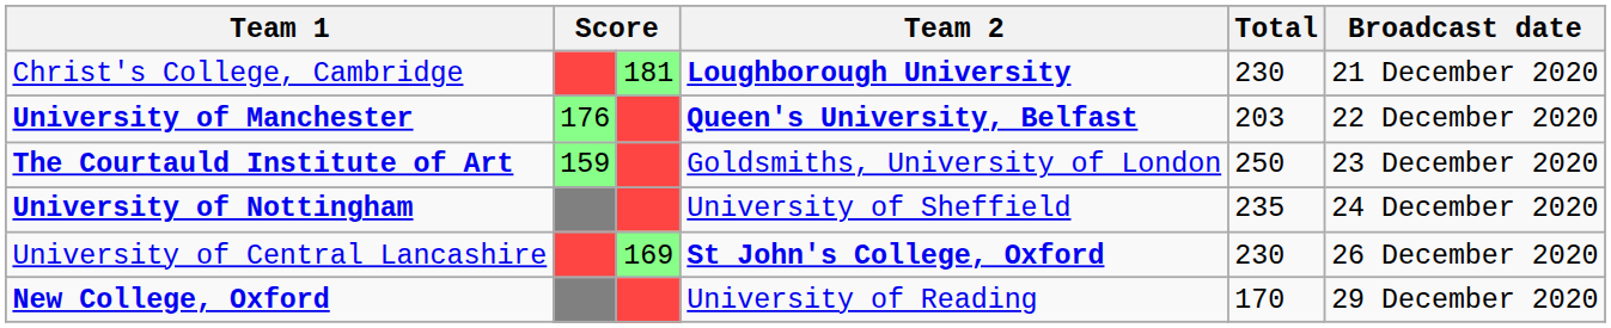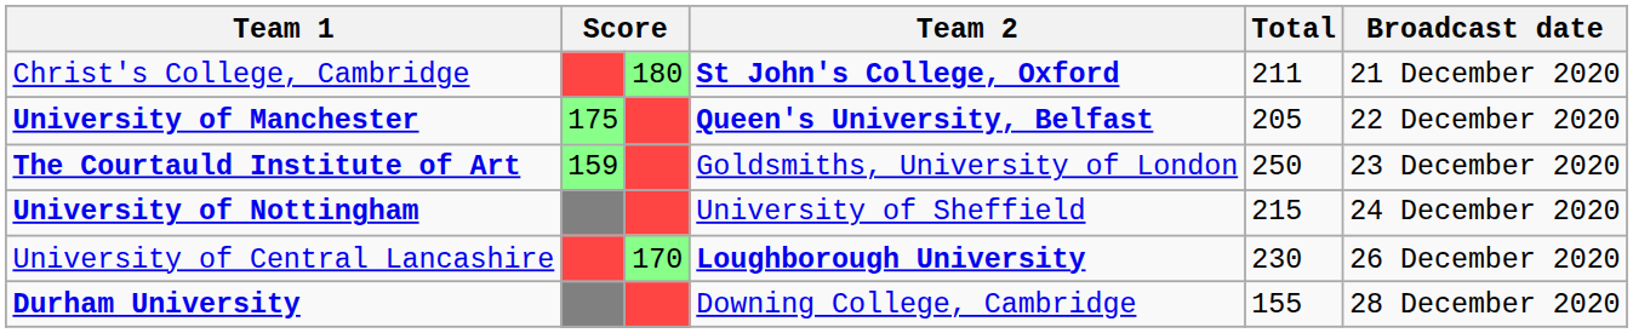Christ's College, Cambridge | column 3: 181 -> 180
Christ's College, Cambridge | Team 2: Loughborough University -> St John's College, Oxford
Christ's College, Cambridge | Total: 230 -> 211
University of Manchester | column 2: 176 -> 175
University of Manchester | Total: 203 -> 205
University of Nottingham | Total: 235 -> 215
University of Central Lancashire | column 3: 169 -> 170
University of Central Lancashire | Team 2: St John's College, Oxford -> Loughborough University
+ row: Durham University | Downing College, Cambridge | 155 | 28 December 2020
- row: New College, Oxford | University of Reading | 170 | 29 December 2020
